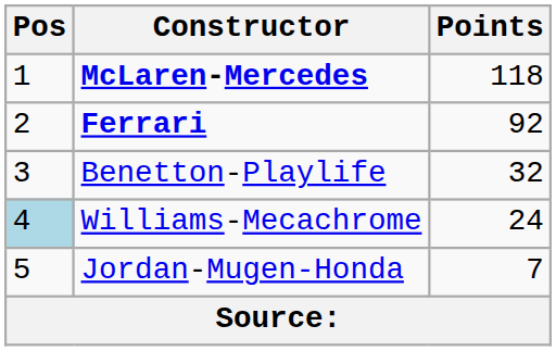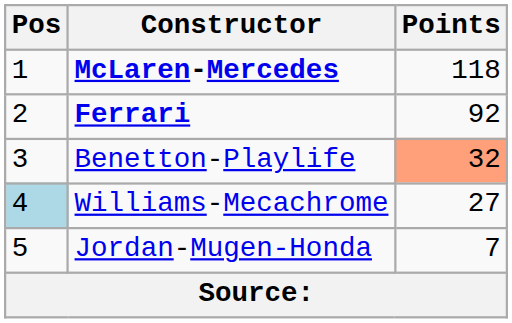Benetton-Playlife | Points: no background -> lightsalmon background
Williams-Mecachrome | Points: 24 -> 27
